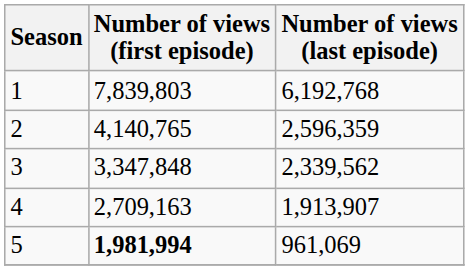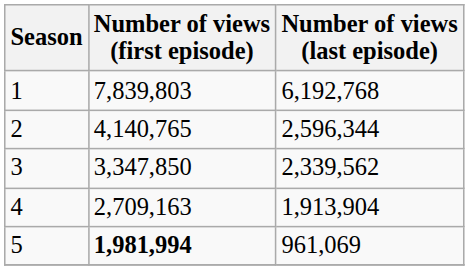2 | Number of views (last episode): 2,596,359 -> 2,596,344
3 | Number of views (first episode): 3,347,848 -> 3,347,850
4 | Number of views (last episode): 1,913,907 -> 1,913,904
